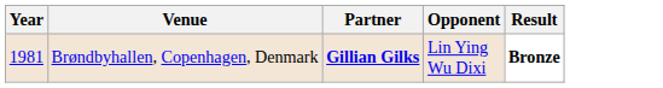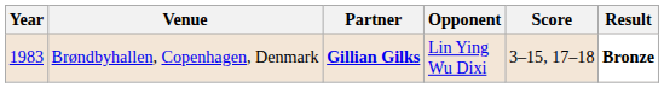+ column: Score | 3–15, 17–18
Brøndbyhallen, Copenhagen, Denmark | Year: 1981 -> 1983
